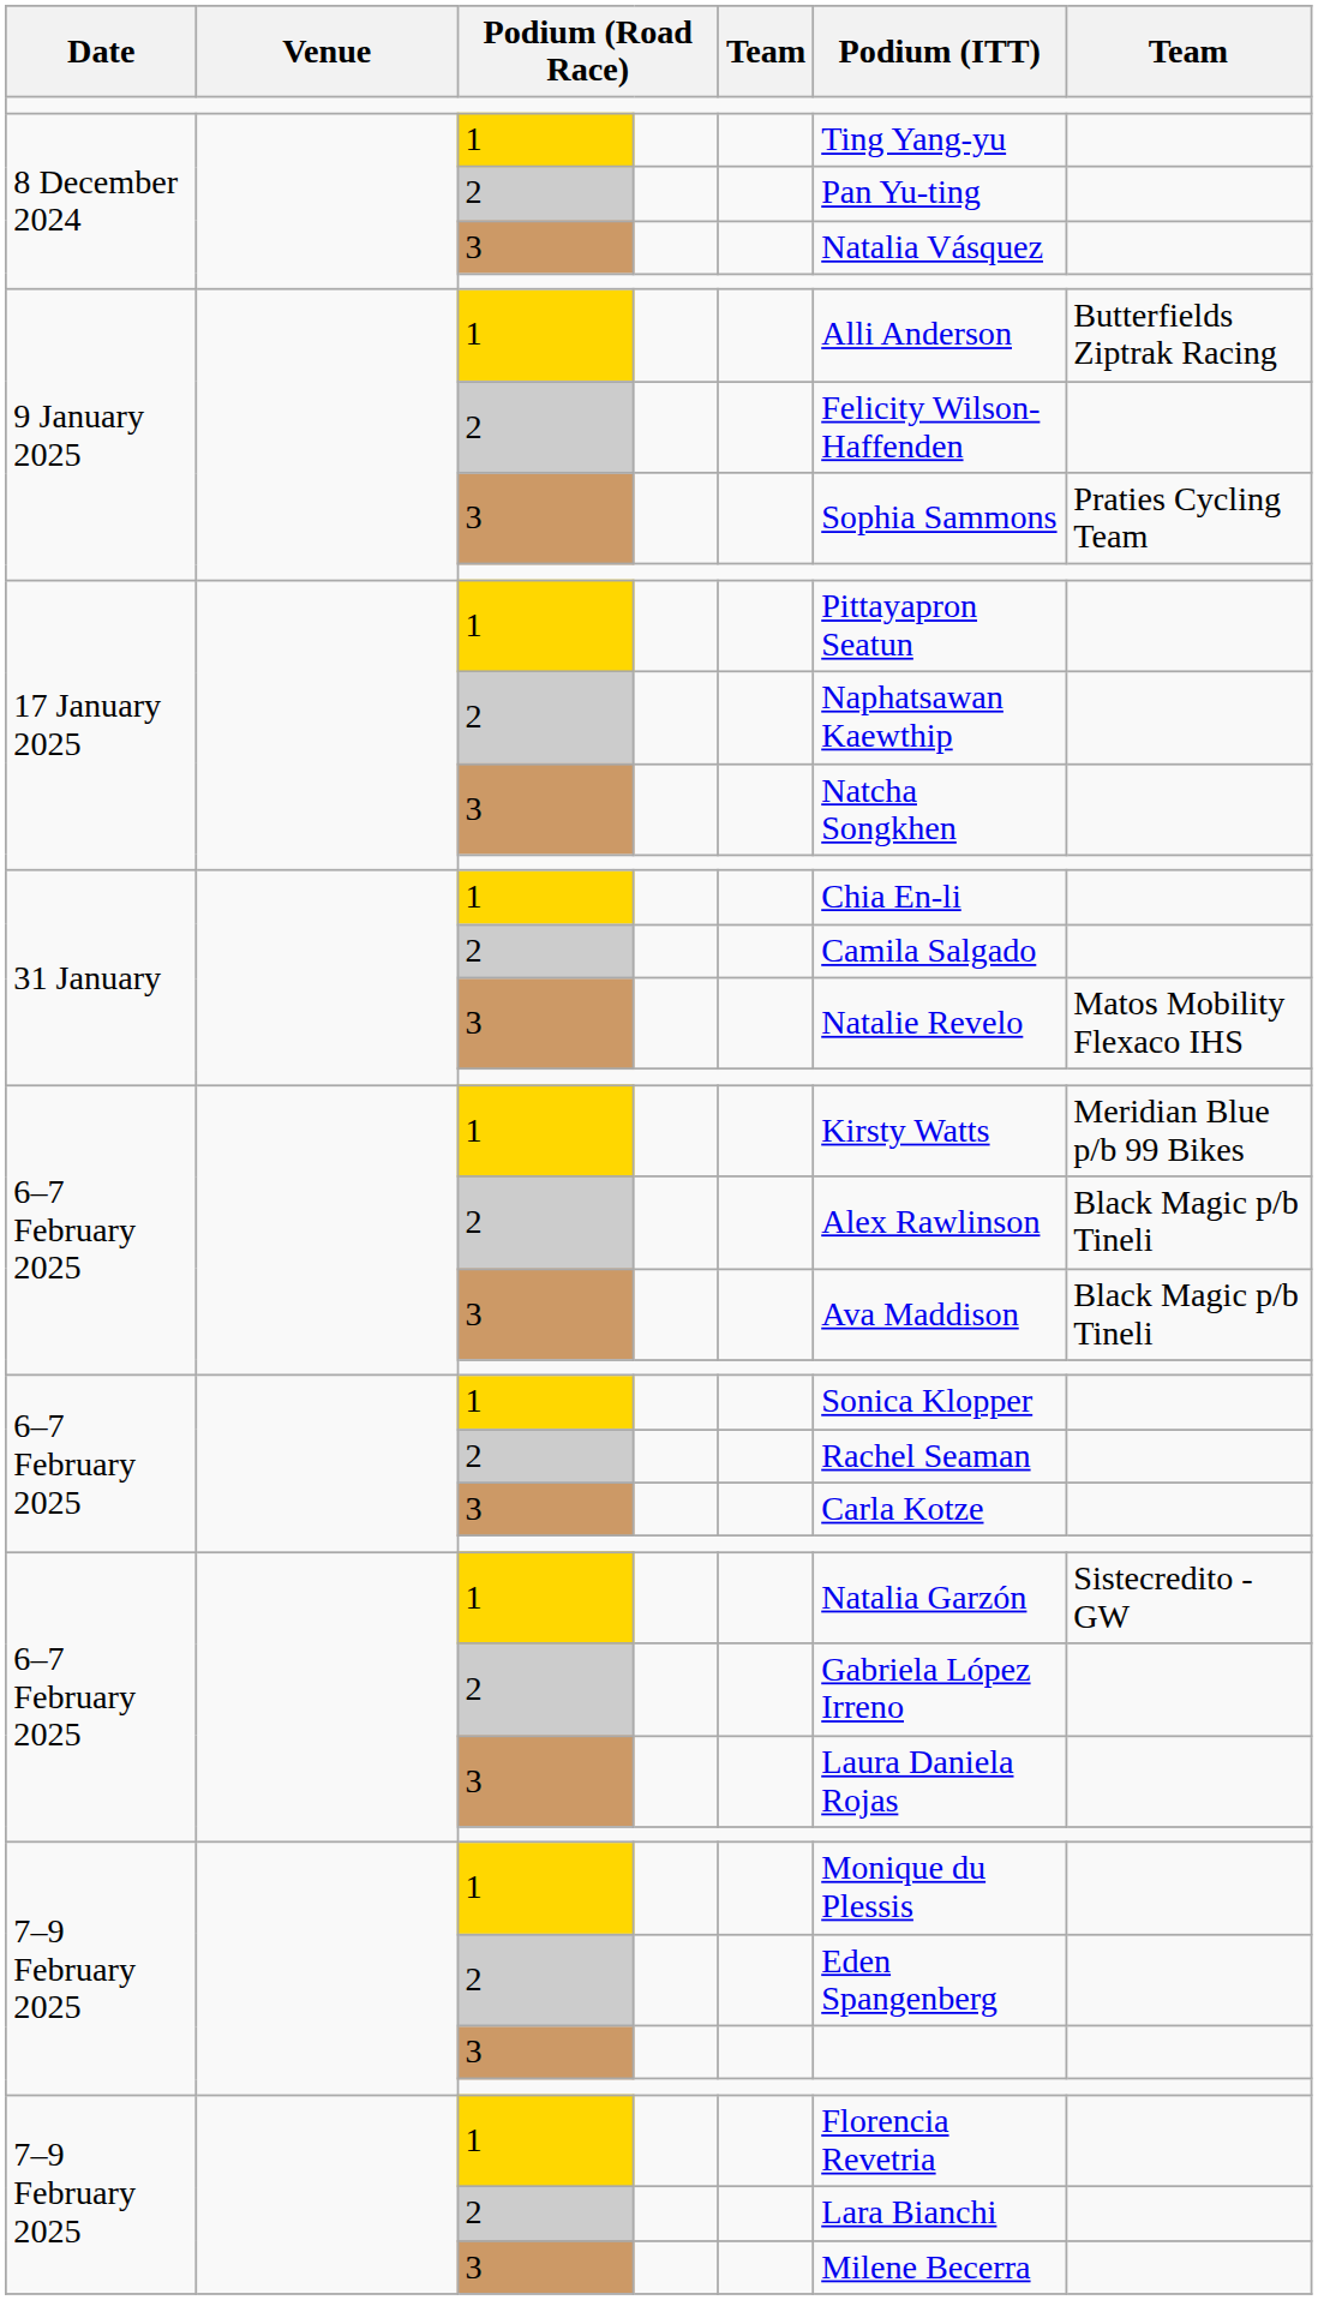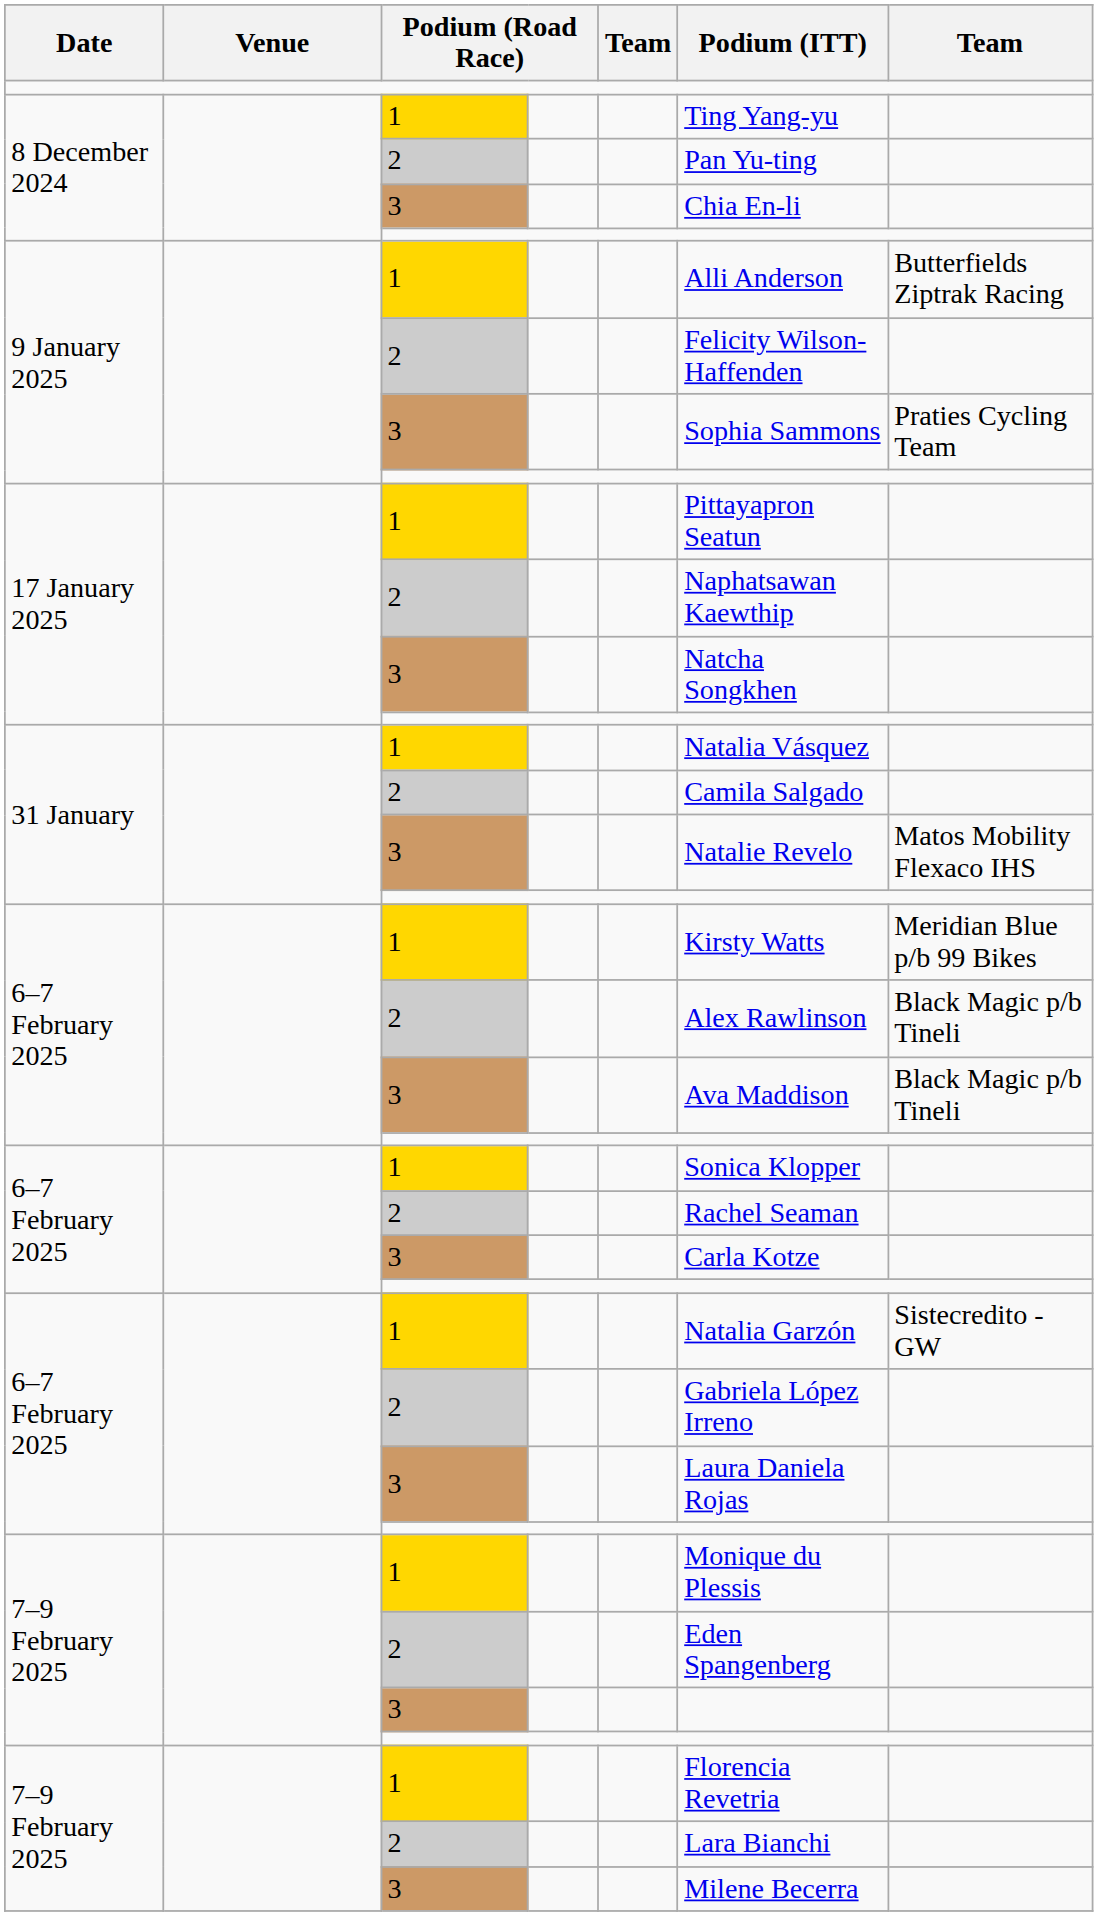8 December 2024 / 3 | Podium (ITT): Natalia Vásquez -> Chia En-li
31 January / 1 | Podium (ITT): Chia En-li -> Natalia Vásquez
